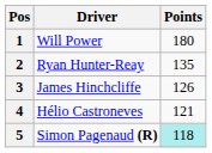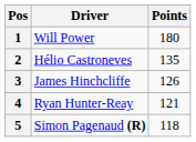2 | Driver: Ryan Hunter-Reay -> Hélio Castroneves
4 | Driver: Hélio Castroneves -> Ryan Hunter-Reay
5 | Points: paleturquoise background -> no background
